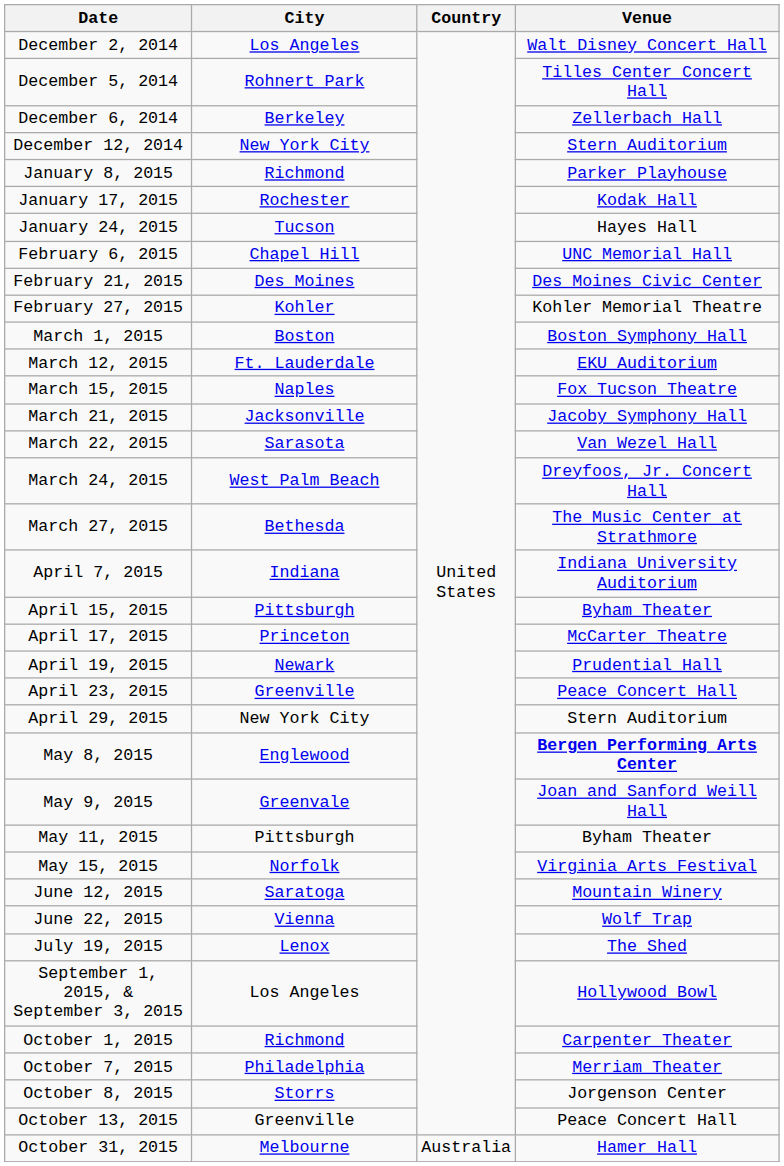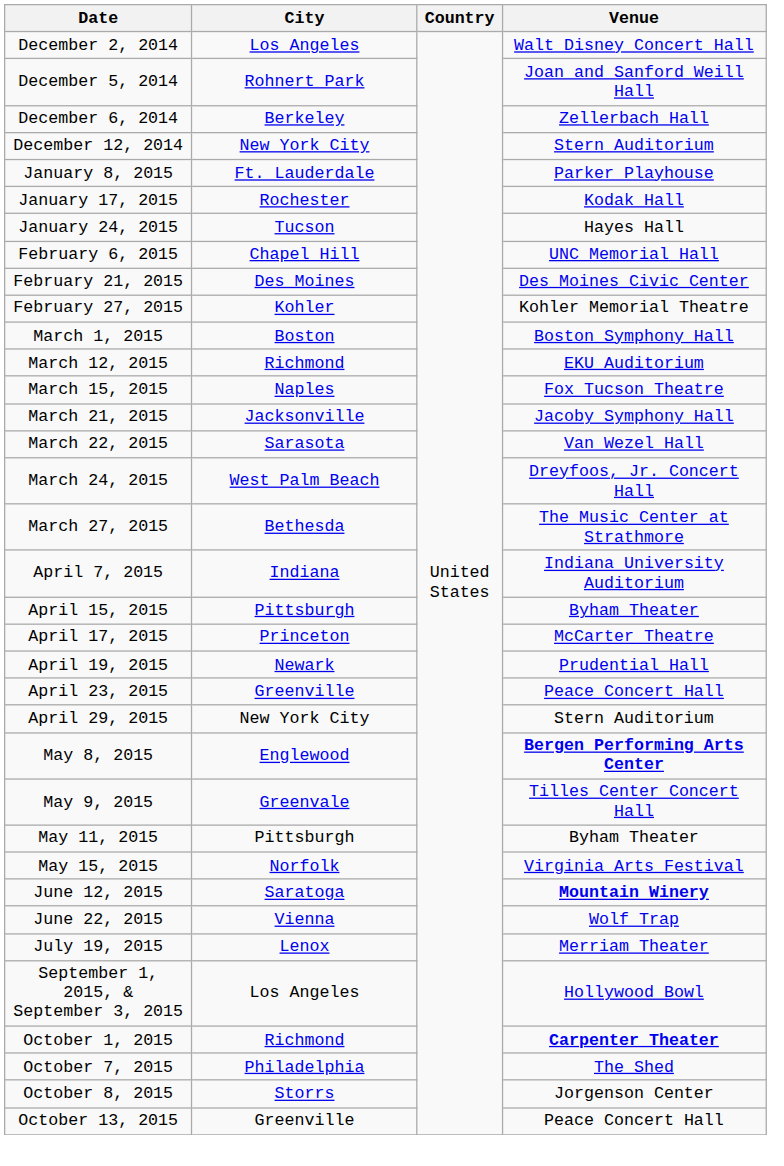December 5, 2014 | Venue: Tilles Center Concert Hall -> Joan and Sanford Weill Hall
January 8, 2015 | City: Richmond -> Ft. Lauderdale
March 12, 2015 | City: Ft. Lauderdale -> Richmond
May 9, 2015 | Venue: Joan and Sanford Weill Hall -> Tilles Center Concert Hall
June 12, 2015 | Venue: normal -> bold
July 19, 2015 | Venue: The Shed -> Merriam Theater
October 1, 2015 | Venue: normal -> bold
October 7, 2015 | Venue: Merriam Theater -> The Shed
- row: October 31, 2015 | Melbourne | Australia | Hamer Hall
